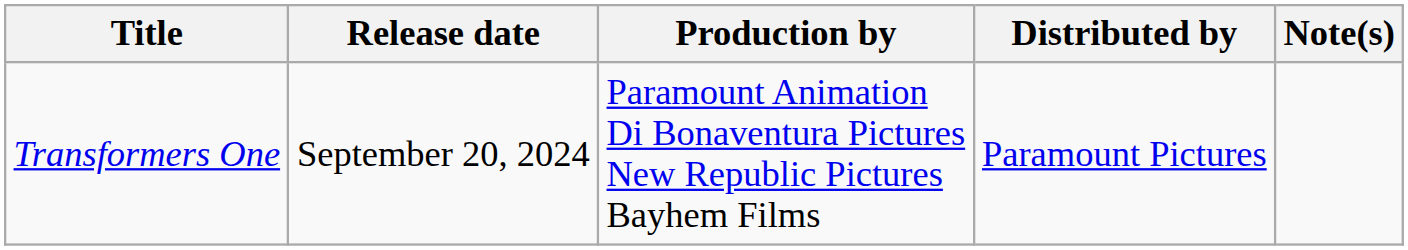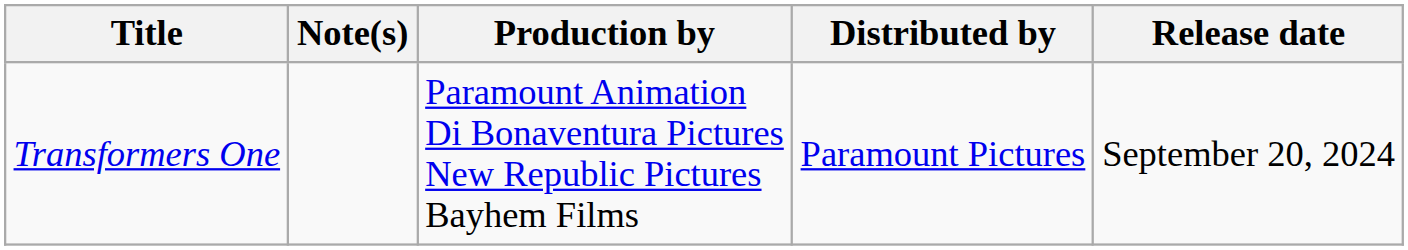columns swapped: Release date <-> Note(s)
